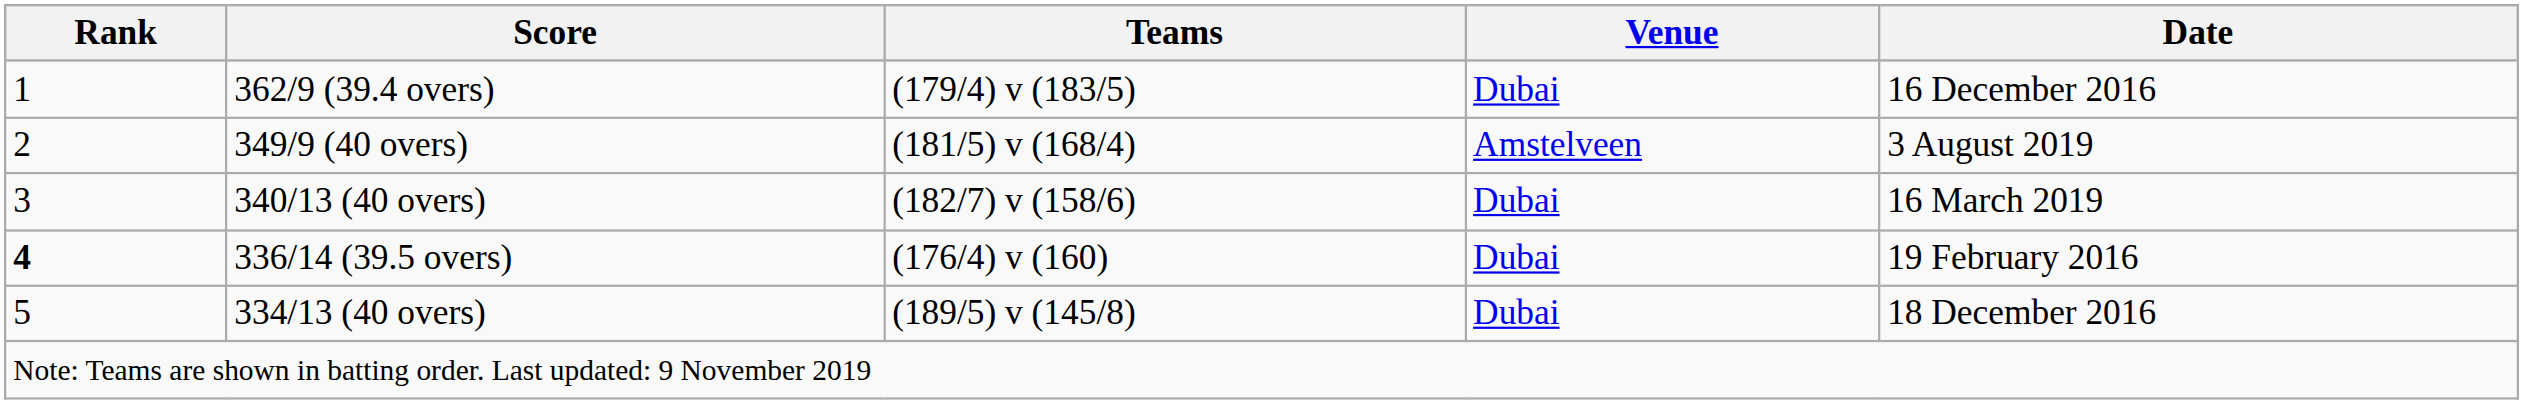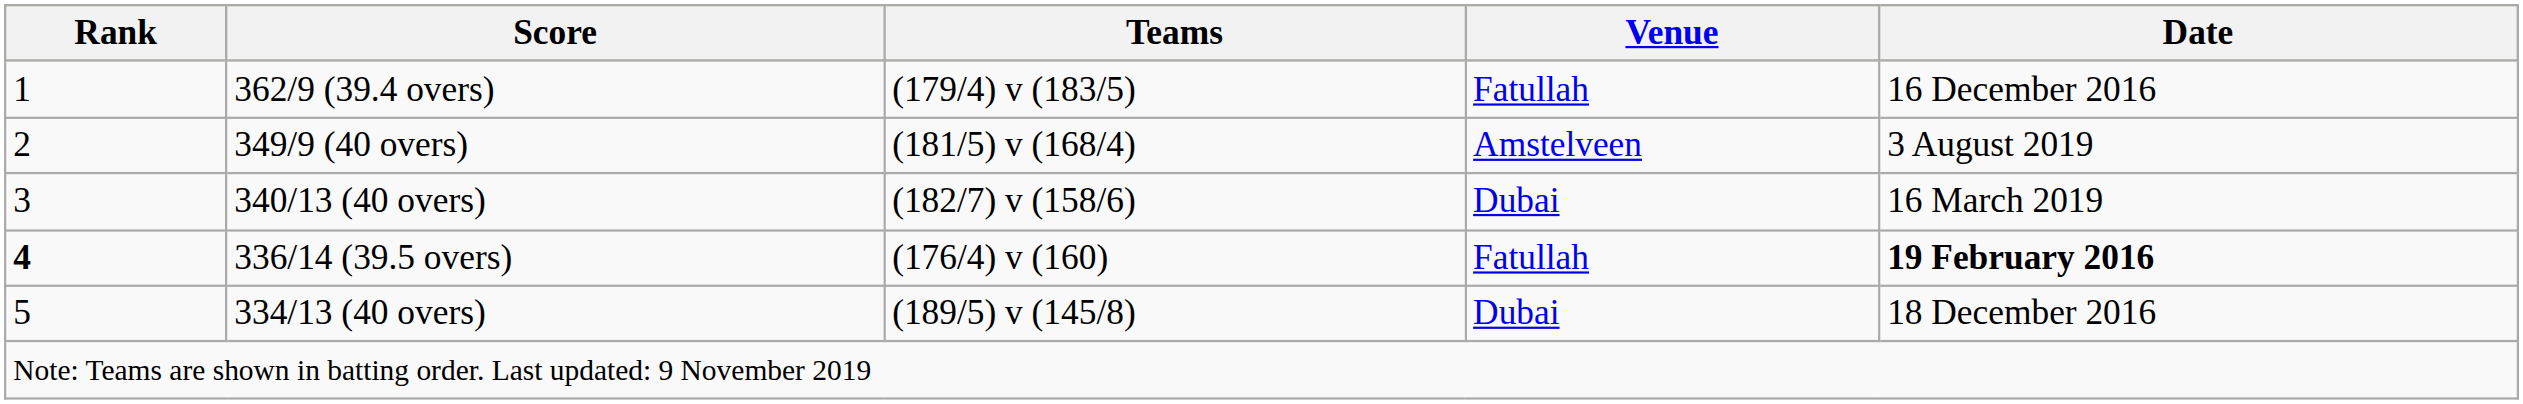362/9 (39.4 overs) | Venue: Dubai -> Fatullah
336/14 (39.5 overs) | Venue: Dubai -> Fatullah
336/14 (39.5 overs) | Date: normal -> bold
